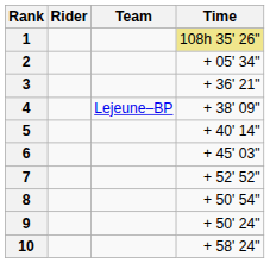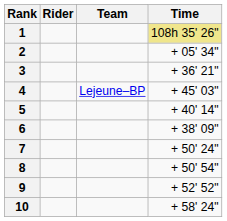4 | Time: + 38' 09" -> + 45' 03"
6 | Time: + 45' 03" -> + 38' 09"
7 | Time: + 52' 52" -> + 50' 24"
9 | Time: + 50' 24" -> + 52' 52"
